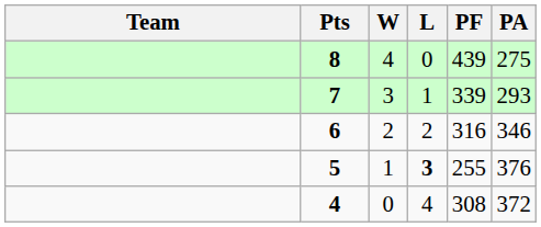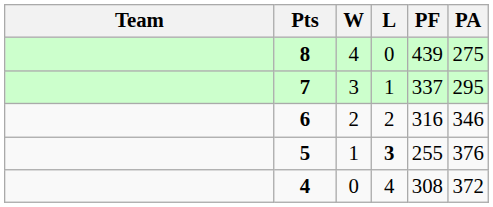7 | PF: 339 -> 337
7 | PA: 293 -> 295
